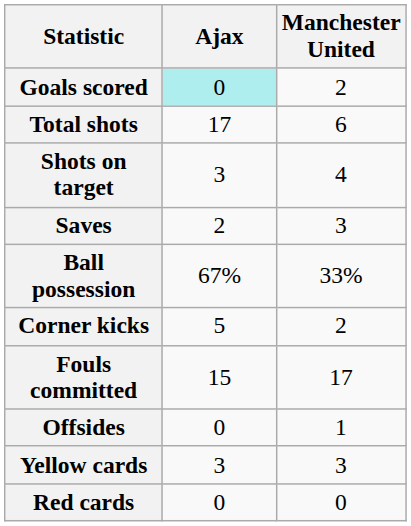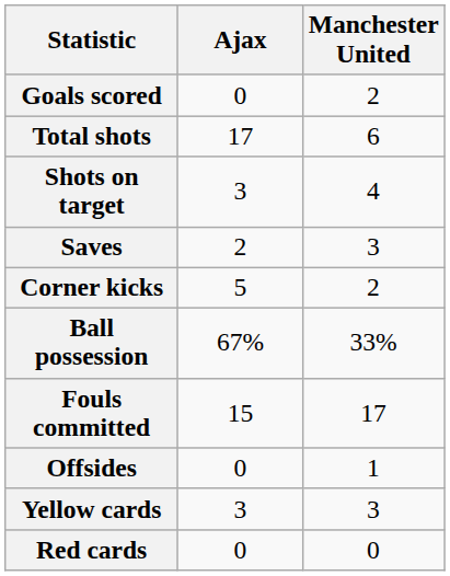Goals scored | Ajax: paleturquoise background -> no background
rows swapped: Ball possession <-> Corner kicks
